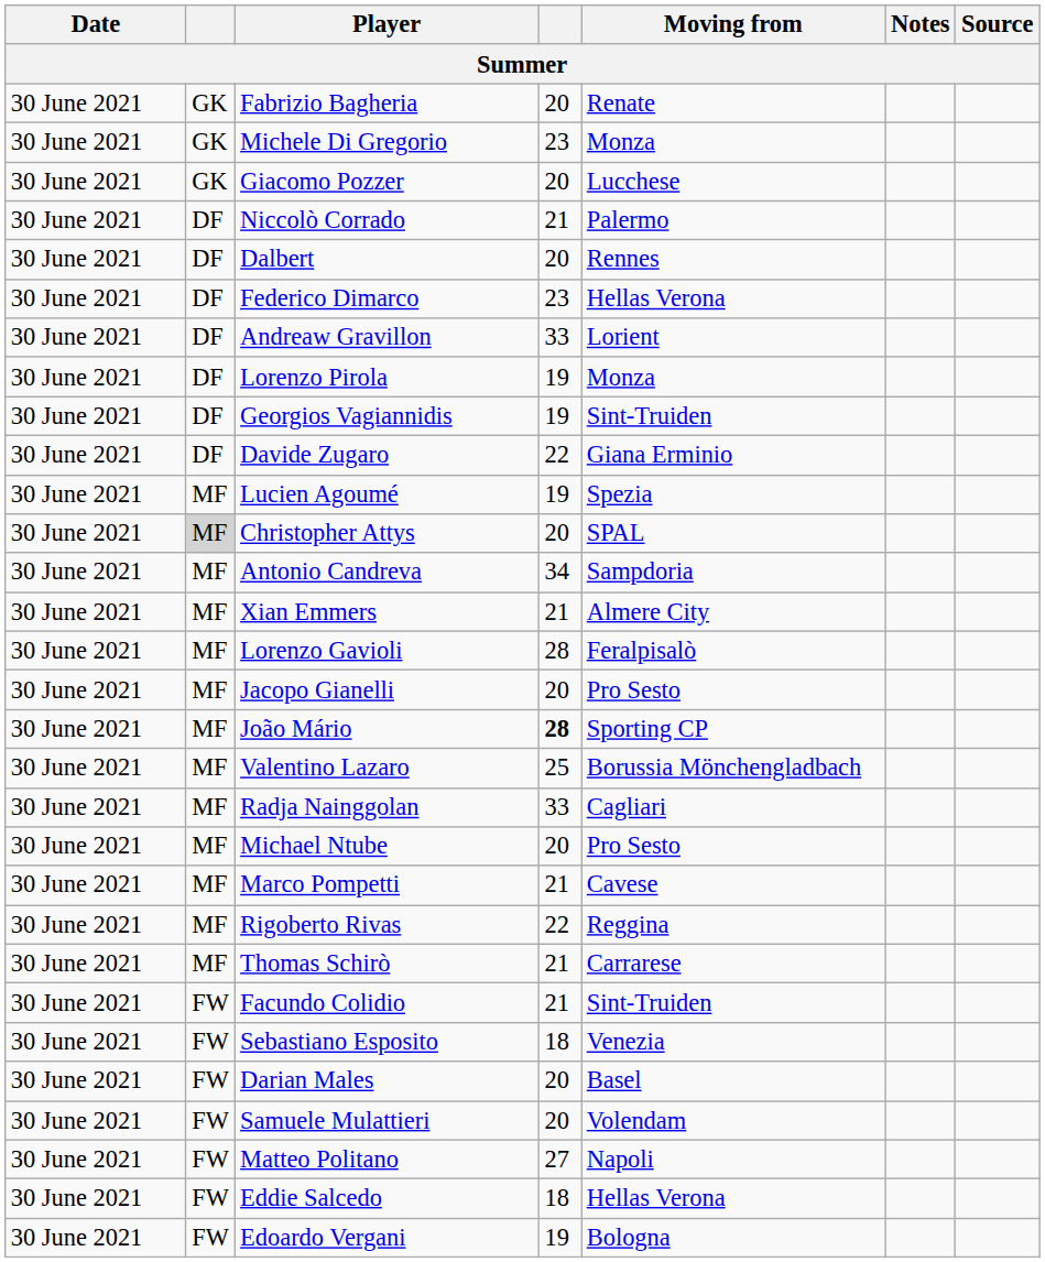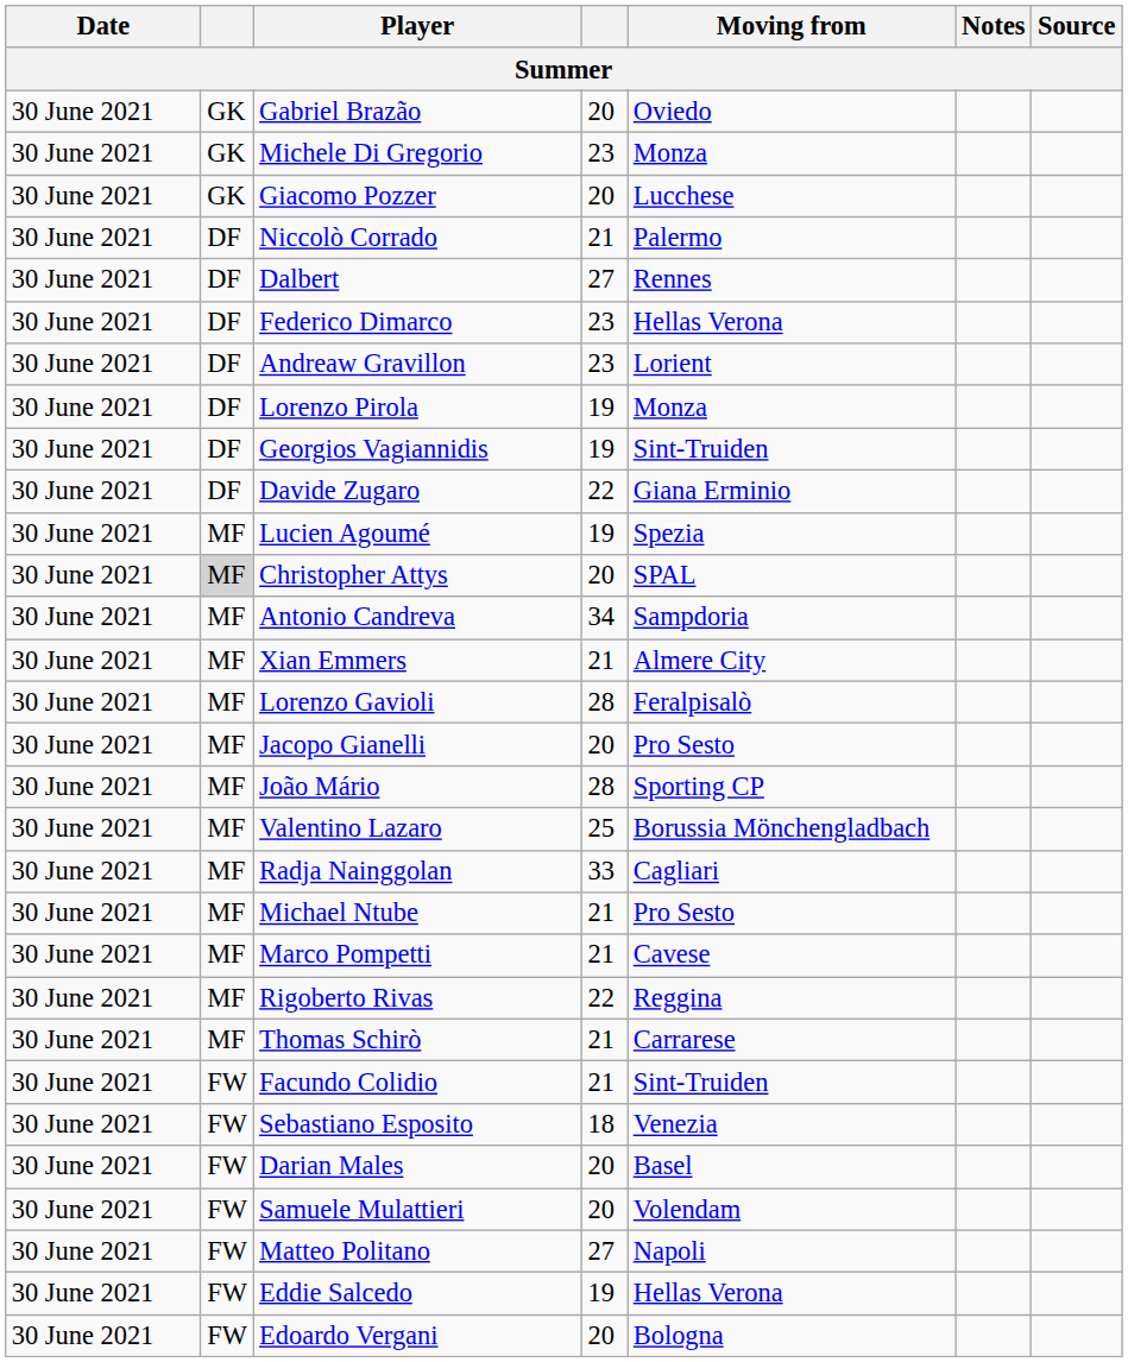- row: 30 June 2021 | GK | Fabrizio Bagheria | 20 | Renate
+ row: 30 June 2021 | GK | Gabriel Brazão | 20 | Oviedo
Dalbert | column 4: 20 -> 27
Andreaw Gravillon | column 4: 33 -> 23
João Mário | column 4: bold -> normal
Michael Ntube | column 4: 20 -> 21
Eddie Salcedo | column 4: 18 -> 19
Edoardo Vergani | column 4: 19 -> 20
